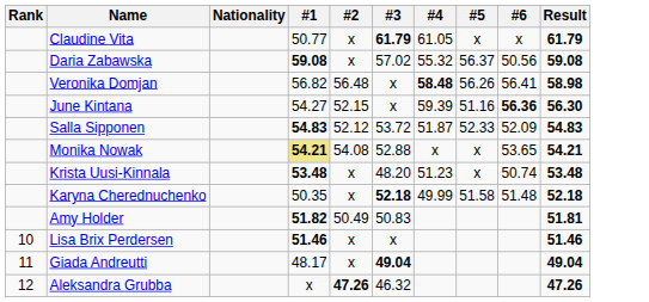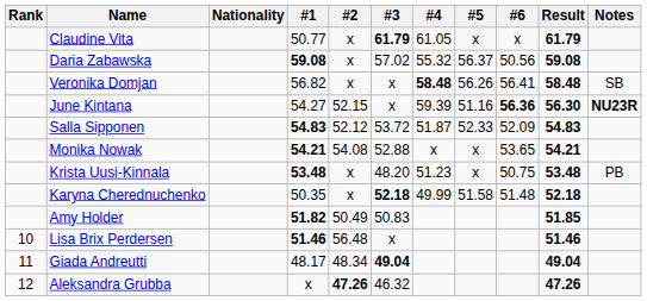+ column: Notes | SB | NU23R | PB
Veronika Domjan | #2: 56.48 -> x
Veronika Domjan | Result: 58.98 -> 58.48
Monika Nowak | #1: khaki background -> no background
Krista Uusi-Kinnala | #6: 50.74 -> 50.75
Amy Holder | Result: 51.81 -> 51.85
Lisa Brix Perdersen | #2: x -> 56.48
Giada Andreutti | #2: x -> 48.34
